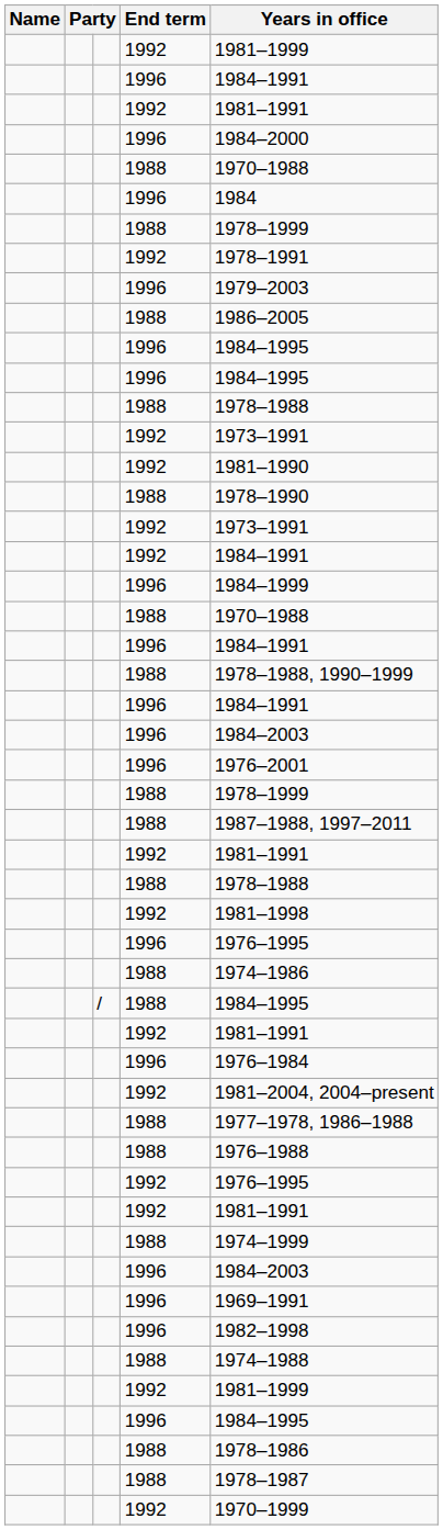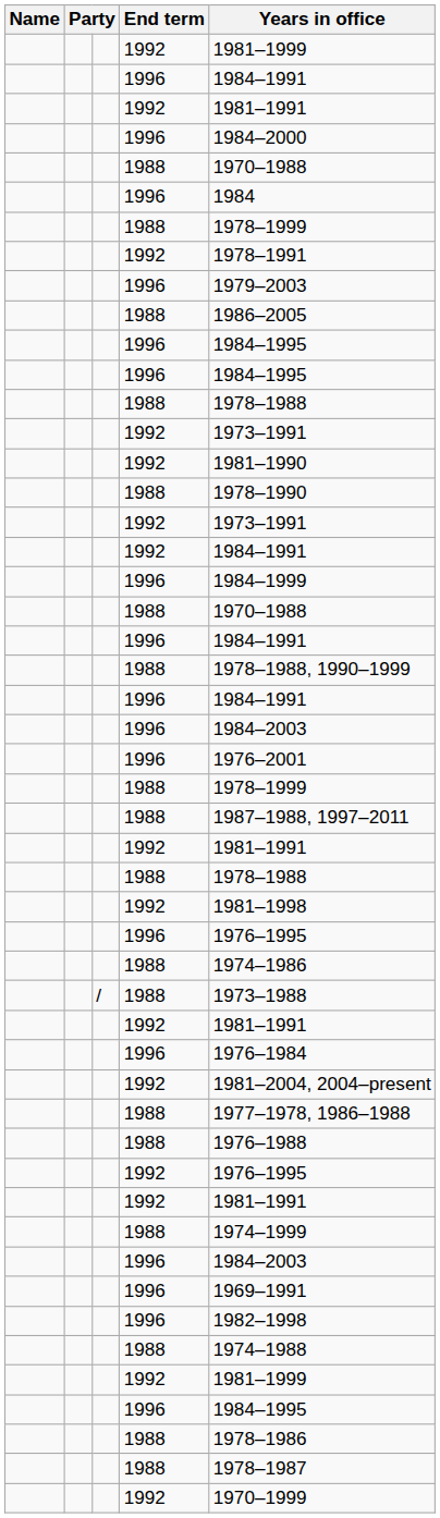/ / 1988 | Years in office: 1984–1995 -> 1973–1988
